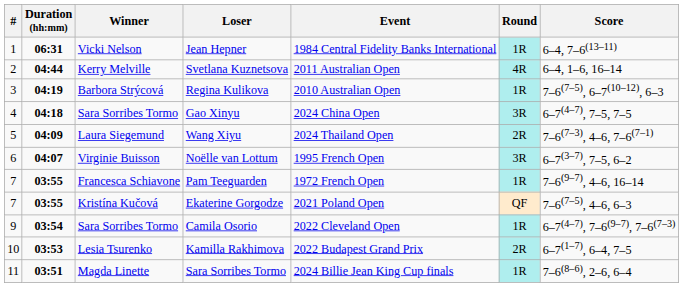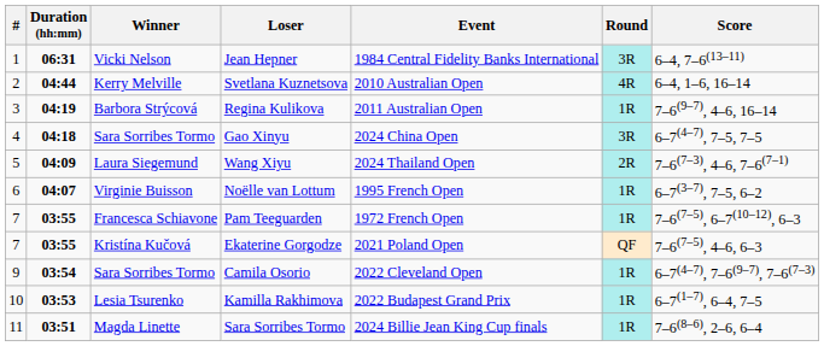Jean Hepner | Round: 1R -> 3R
Svetlana Kuznetsova | Event: 2011 Australian Open -> 2010 Australian Open
Regina Kulikova | Event: 2010 Australian Open -> 2011 Australian Open
Regina Kulikova | Score: 7–6(7–5), 6–7(10–12), 6–3 -> 7–6(9–7), 4–6, 16–14
Noëlle van Lottum | Round: 3R -> 1R
Pam Teeguarden | Score: 7–6(9–7), 4–6, 16–14 -> 7–6(7–5), 6–7(10–12), 6–3
Kamilla Rakhimova | Round: 2R -> 1R
